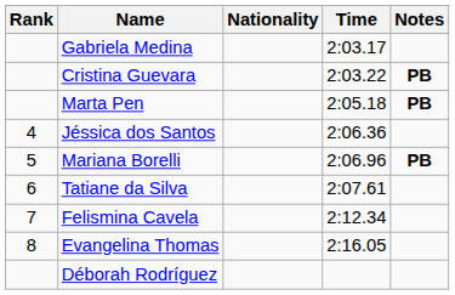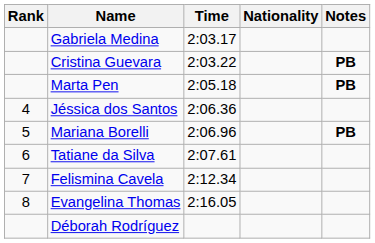columns swapped: Nationality <-> Time
